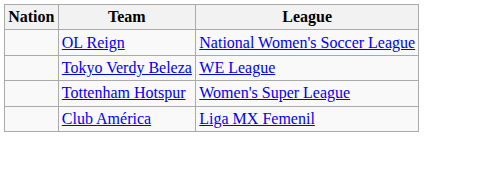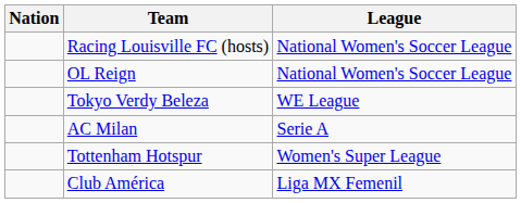+ row: Racing Louisville FC (hosts) | National Women's Soccer League
+ row: AC Milan | Serie A
